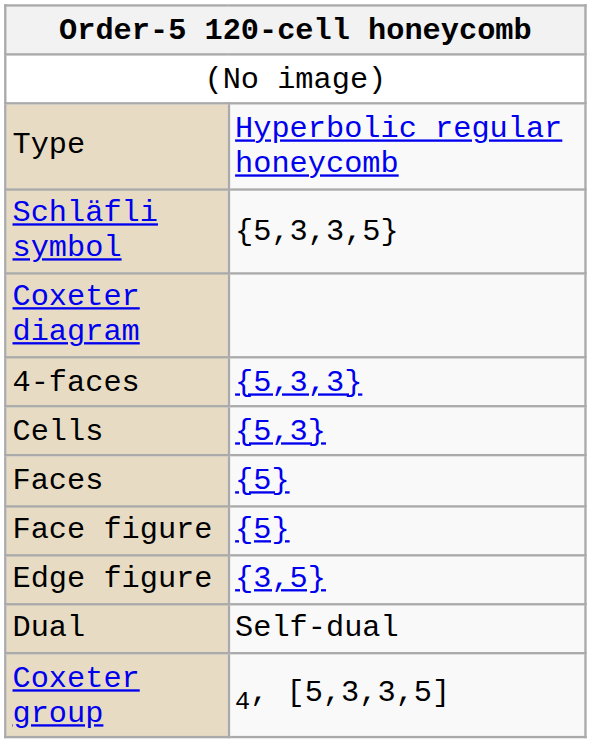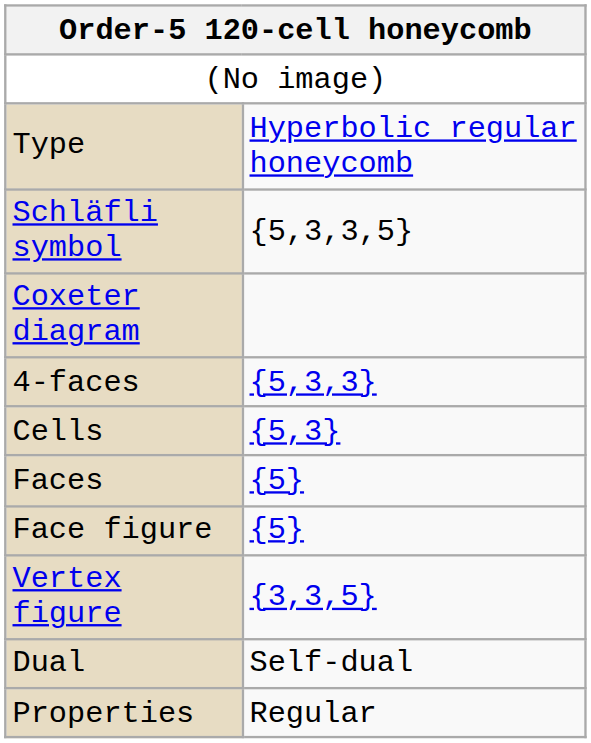- row: Edge figure | {3,5}
+ row: Vertex figure | {3,3,5}
- row: Coxeter group | 4, [5,3,3,5]
+ row: Properties | Regular
